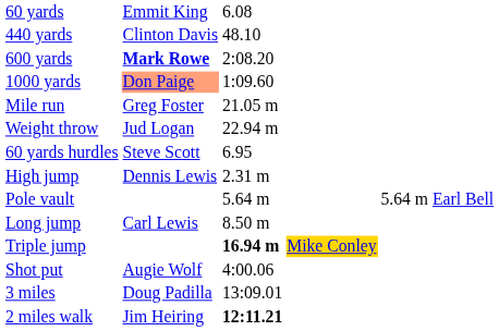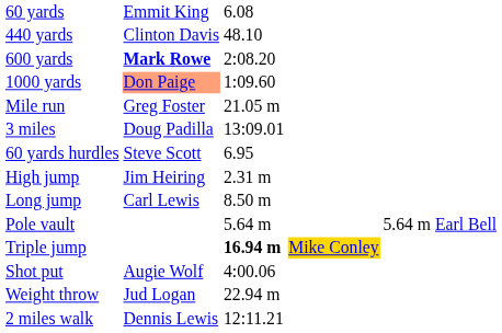rows swapped: 3 miles <-> Weight throw
High jump | column 2: Dennis Lewis -> Jim Heiring
rows swapped: Pole vault <-> Long jump
2 miles walk | column 2: Jim Heiring -> Dennis Lewis
2 miles walk | column 3: bold -> normal
